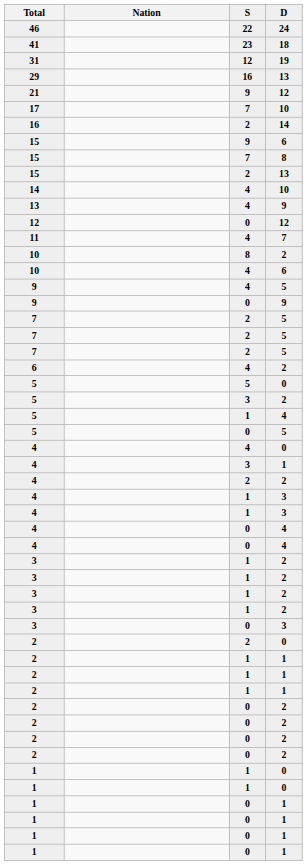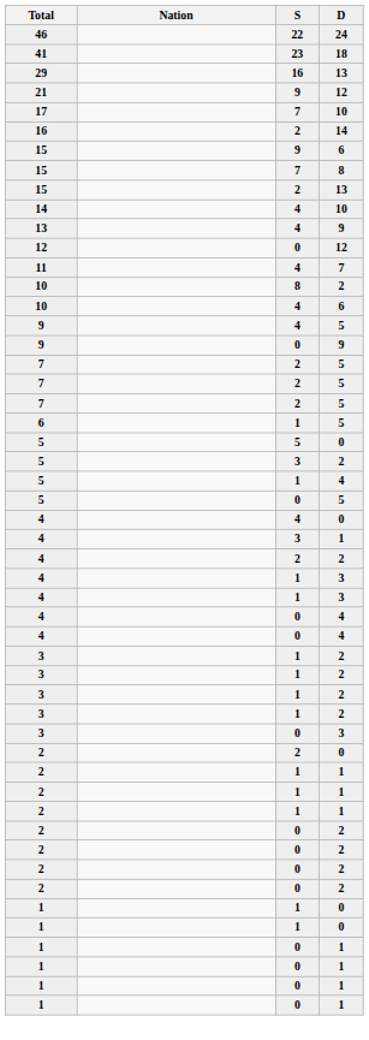- row: 31 | 12 | 19
- row: 6 | 4 | 2
+ row: 6 | 1 | 5
